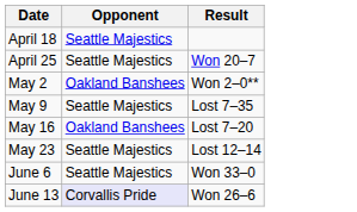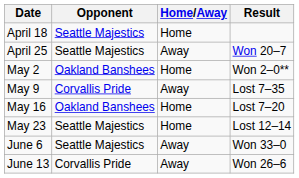+ column: Home/Away | Home | Away | Home | Away | Home | Home | Away | Away
May 9 | Opponent: Seattle Majestics -> Corvallis Pride
June 13 | Opponent: lavender background -> no background
